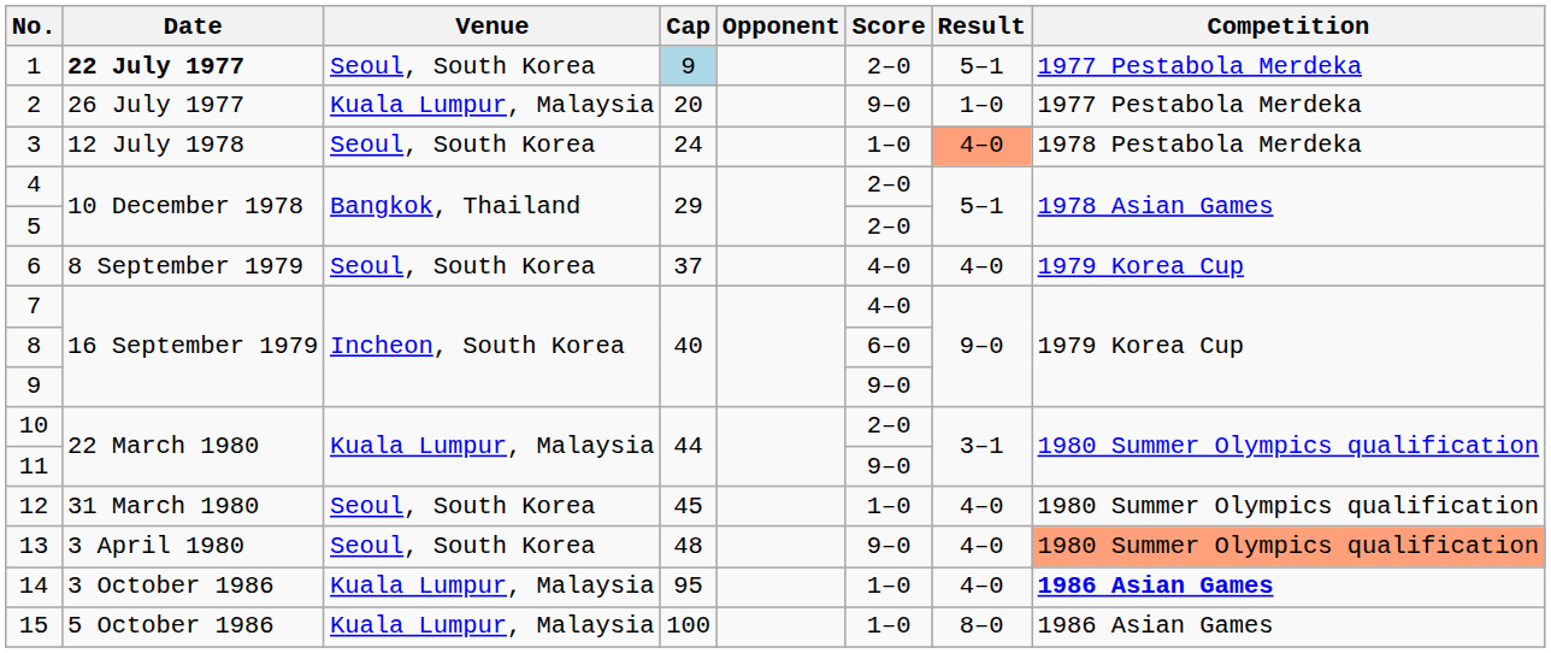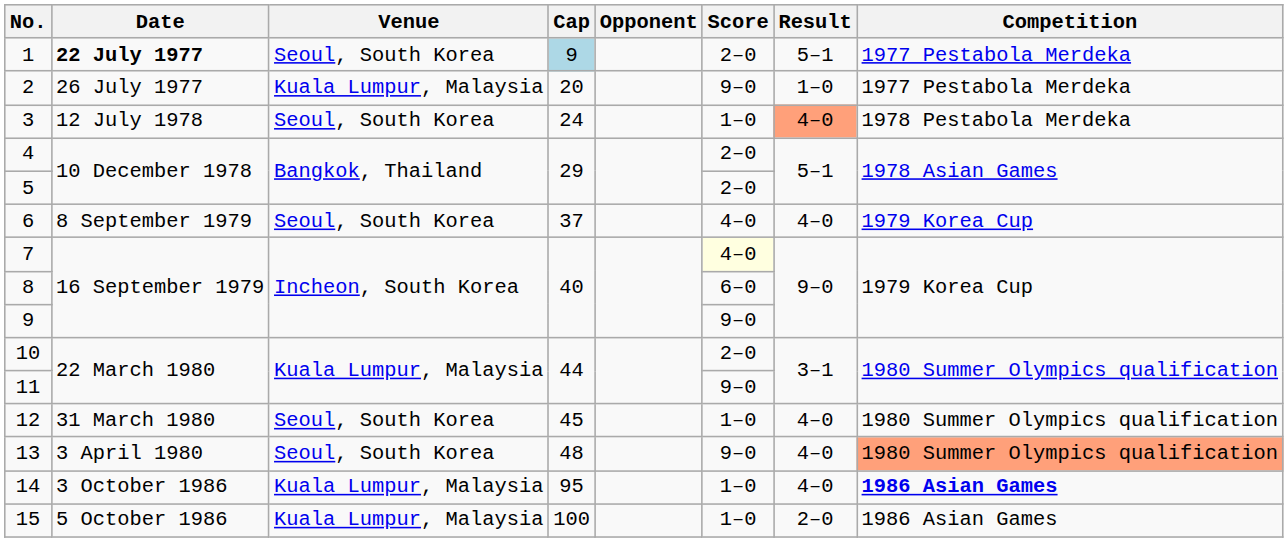7 | Score: no background -> lightyellow background
15 | Result: 8–0 -> 2–0
